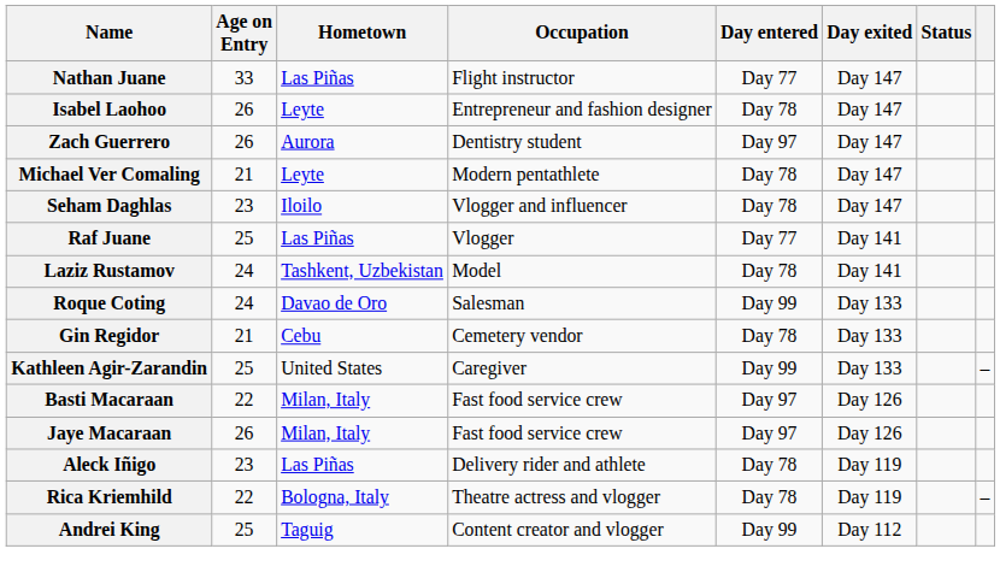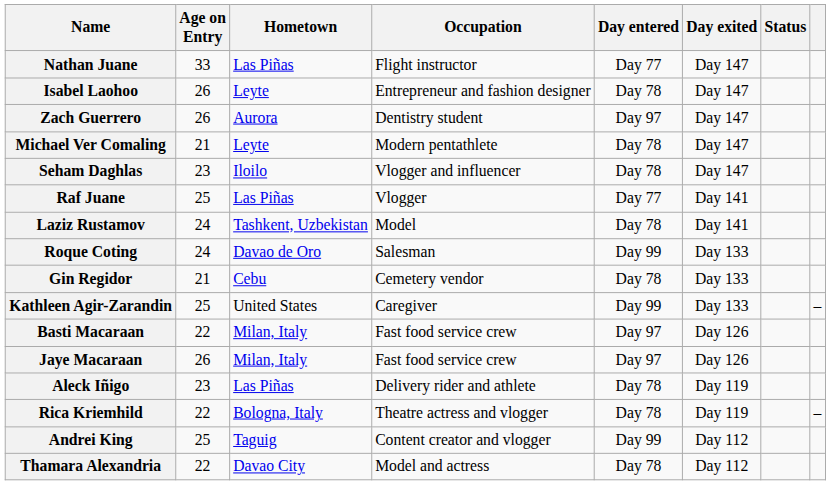+ row: Thamara Alexandria | 22 | Davao City | Model and actress | Day 78 | Day 112
